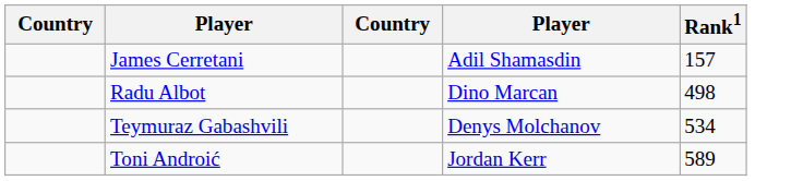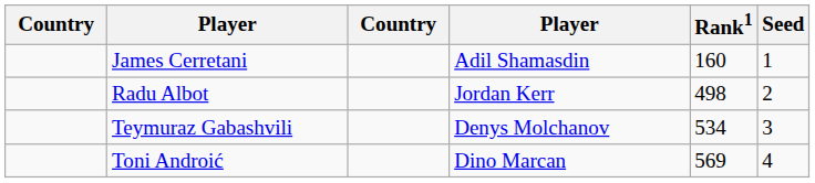+ column: Seed | 1 | 2 | 3 | 4
James Cerretani | Rank1: 157 -> 160
Radu Albot | column 4: Dino Marcan -> Jordan Kerr
Toni Androić | column 4: Jordan Kerr -> Dino Marcan
Toni Androić | Rank1: 589 -> 569
